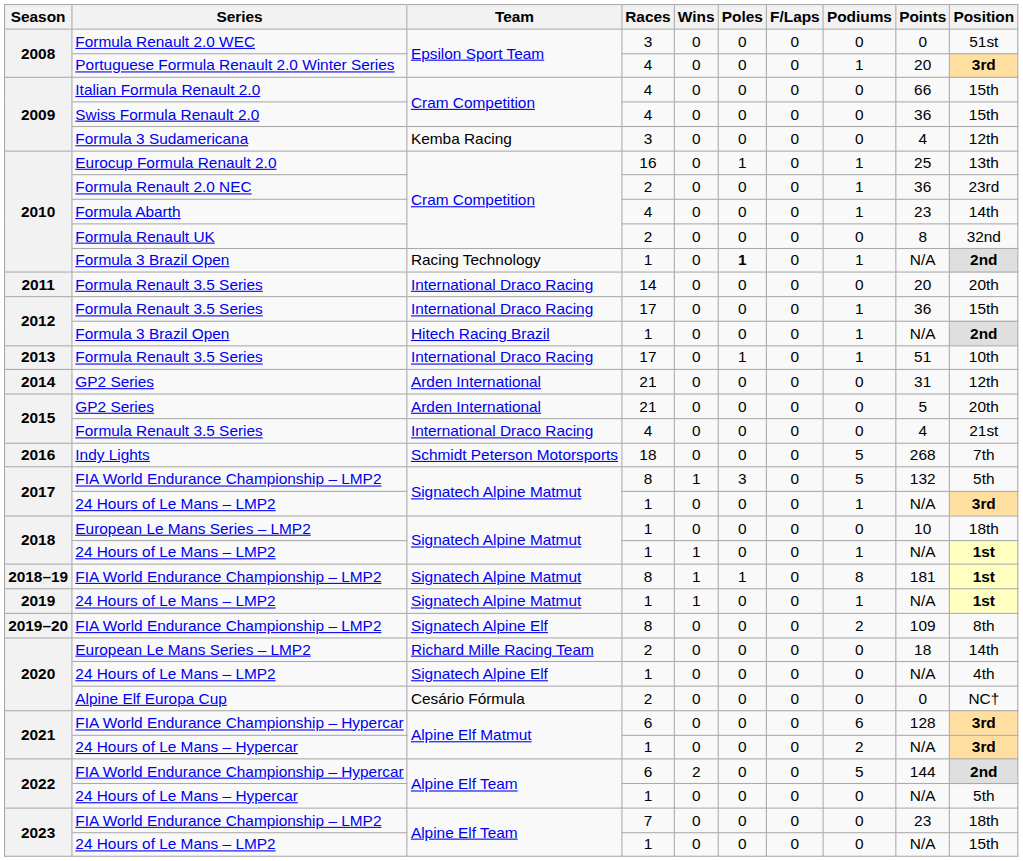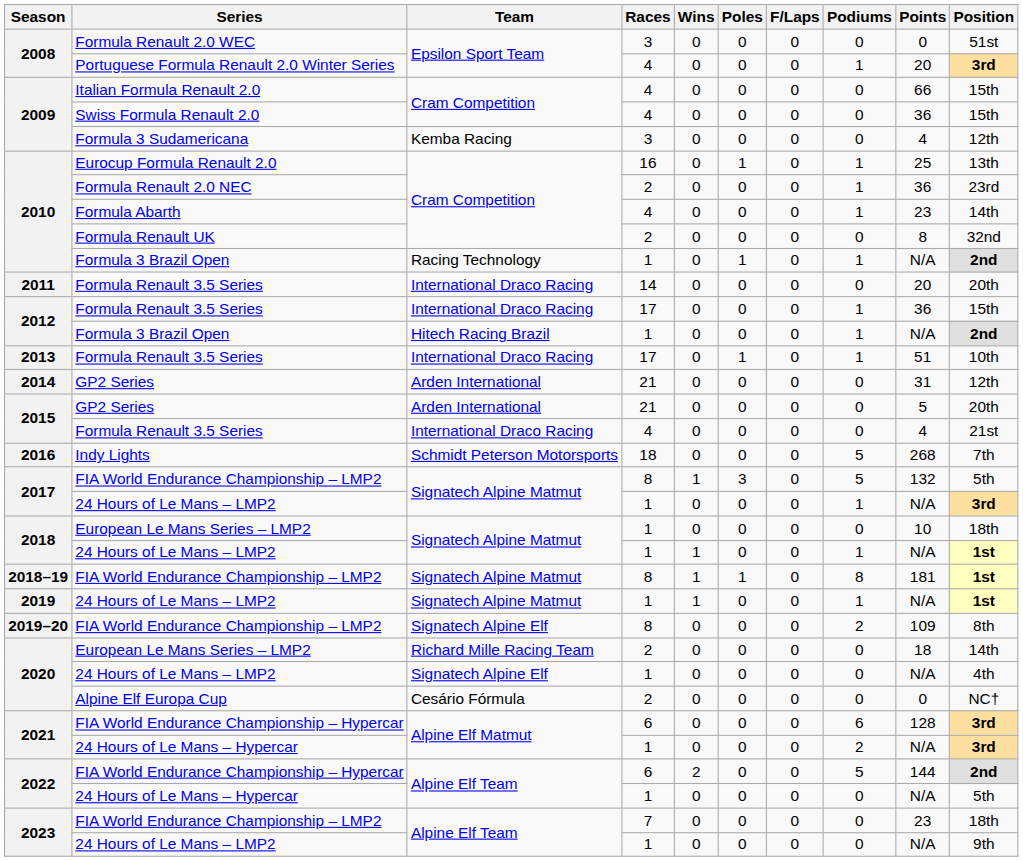2010 / Formula 3 Brazil Open | Poles: bold -> normal
2023 / 24 Hours of Le Mans – LMP2 | Position: 15th -> 9th
